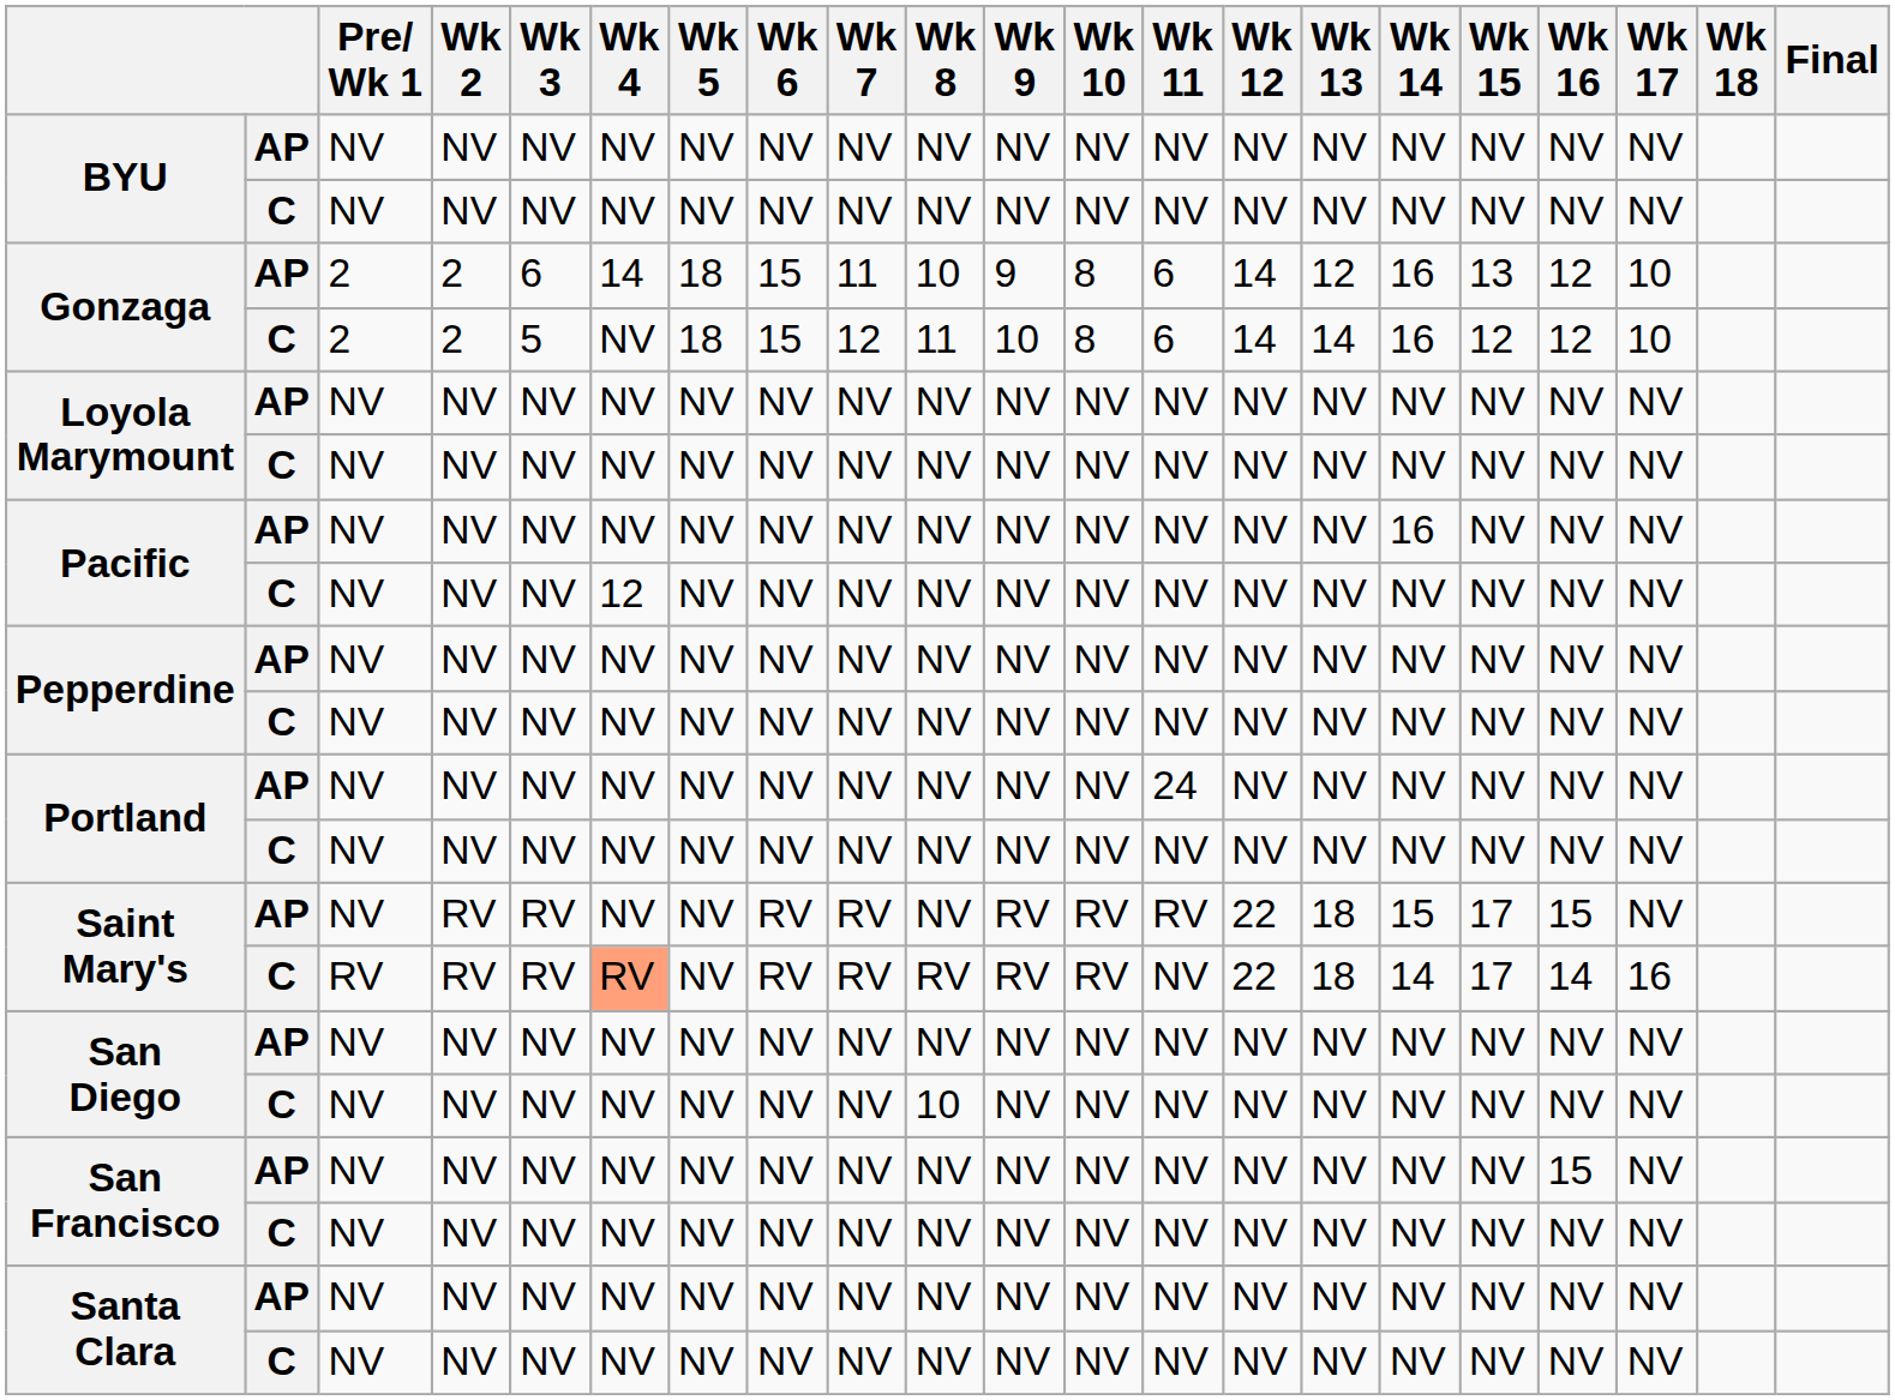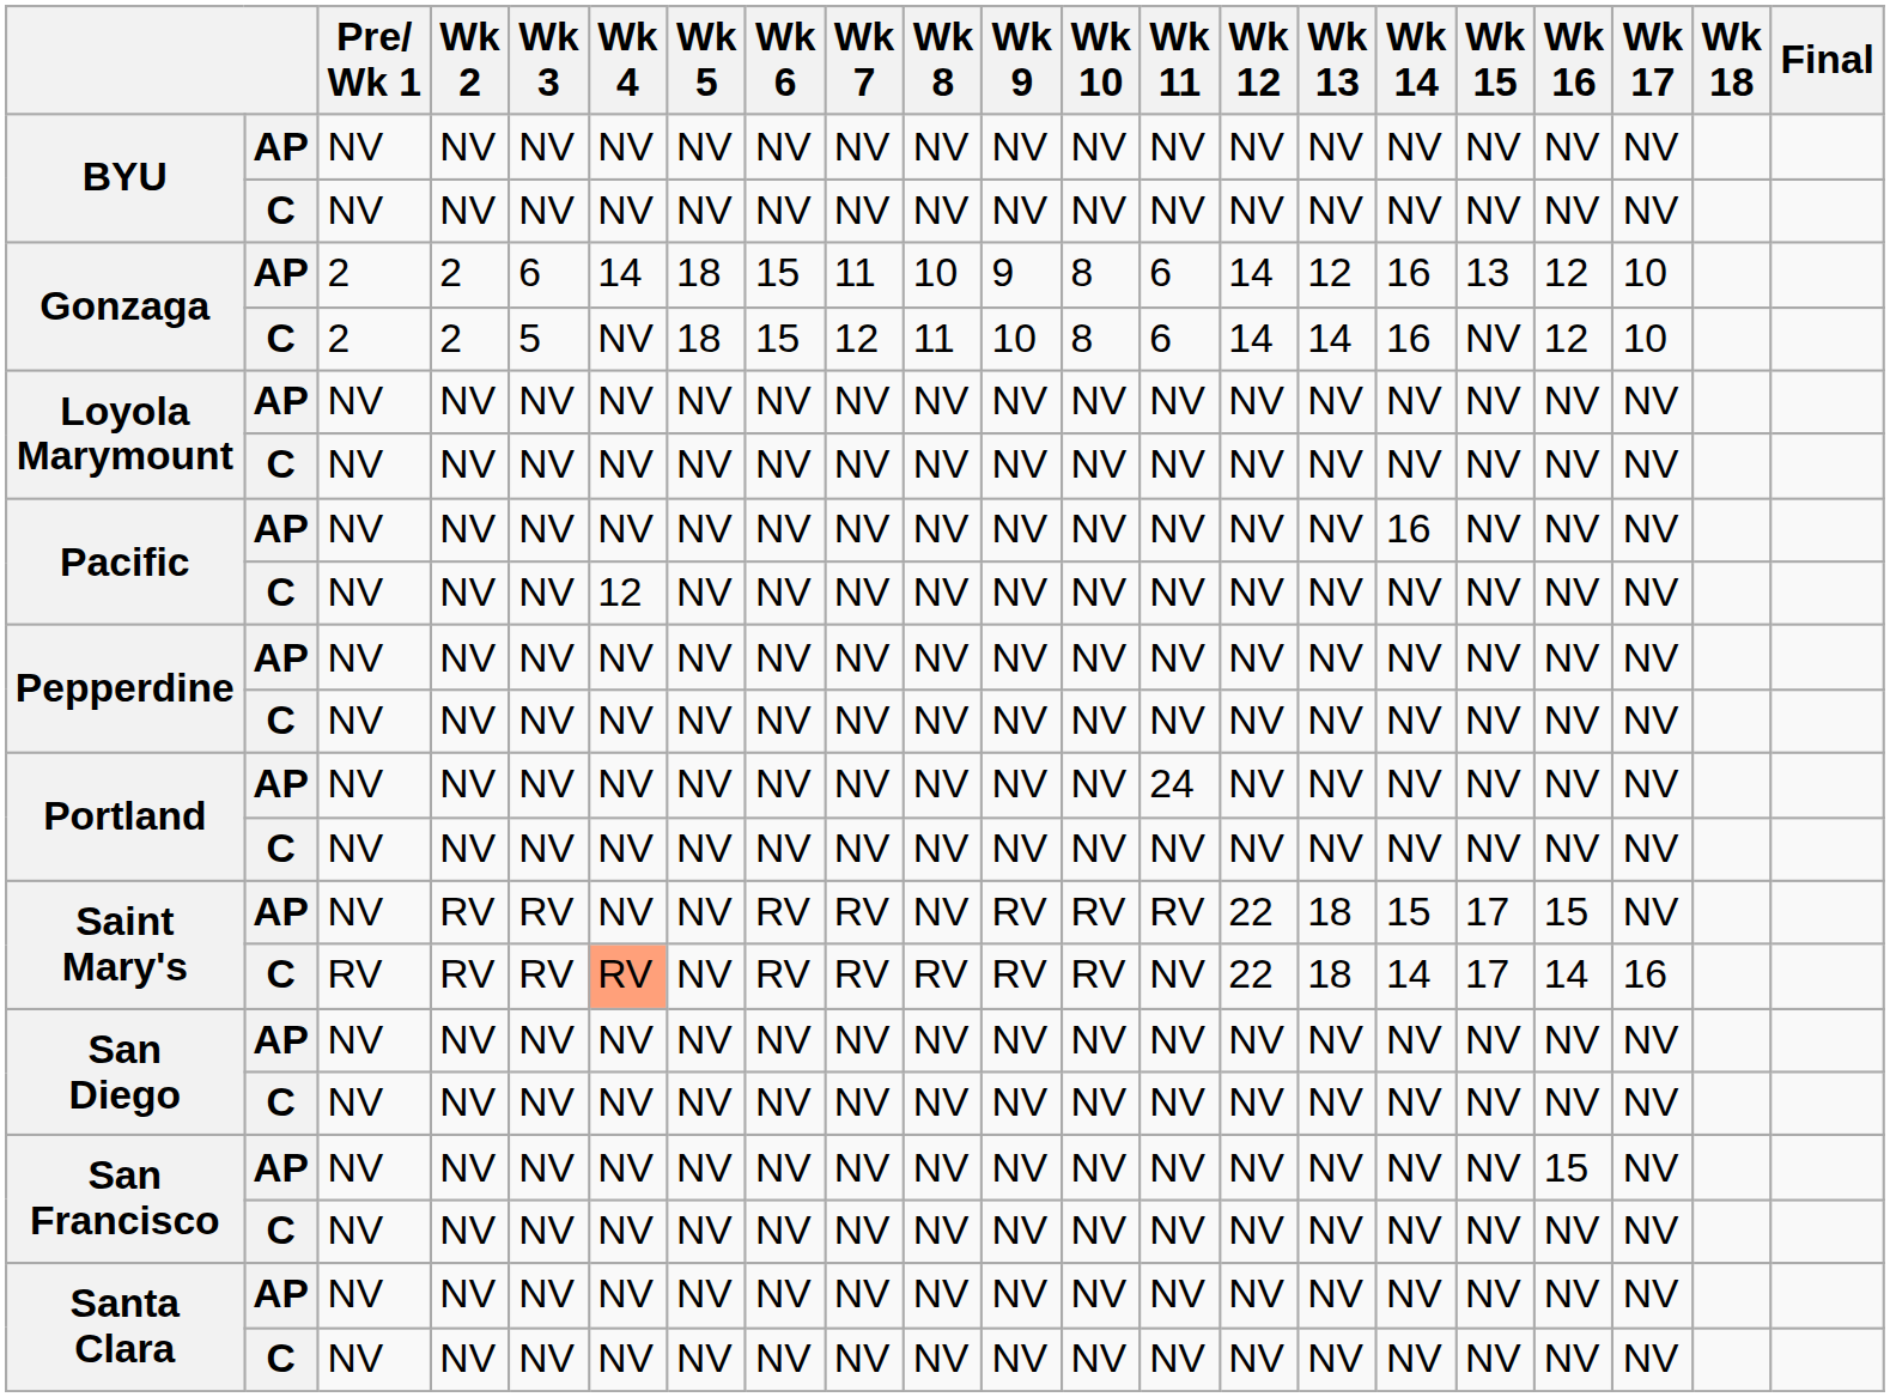Gonzaga / C | Wk 15: 12 -> NV
San Diego / C | Wk 8: 10 -> NV
